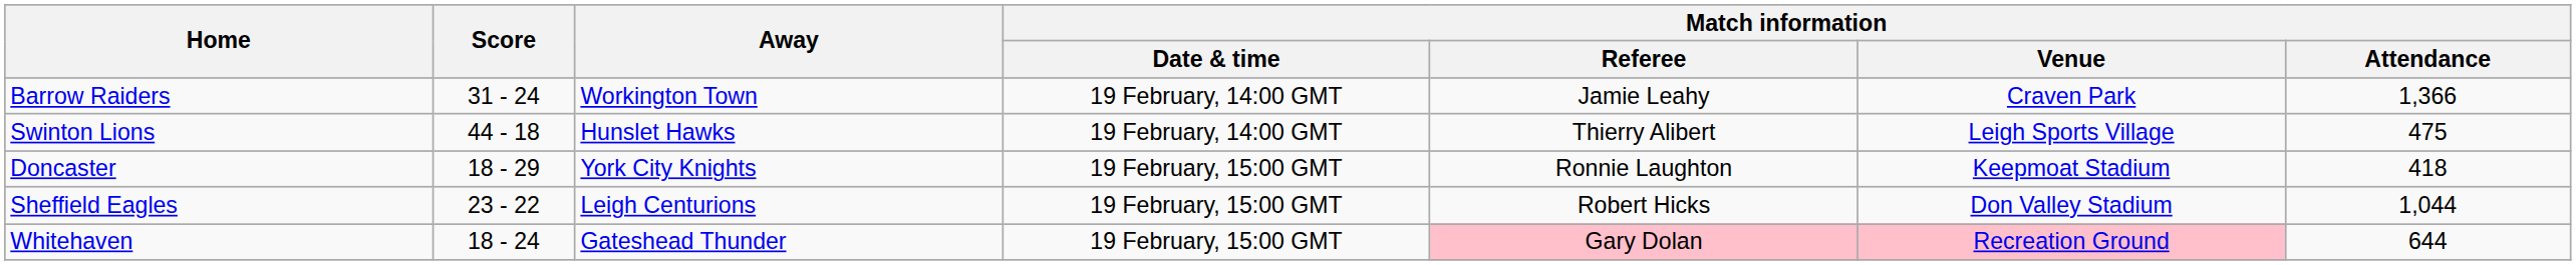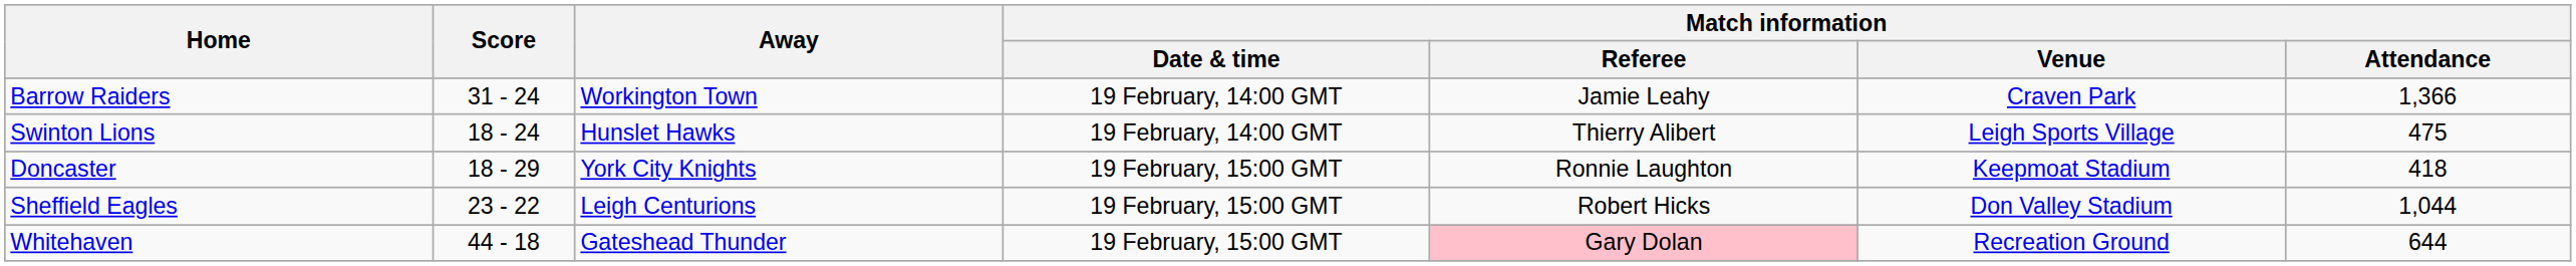Swinton Lions | Score: 44 - 18 -> 18 - 24
Whitehaven | Score: 18 - 24 -> 44 - 18
Whitehaven | Match information / Venue: pink background -> no background
